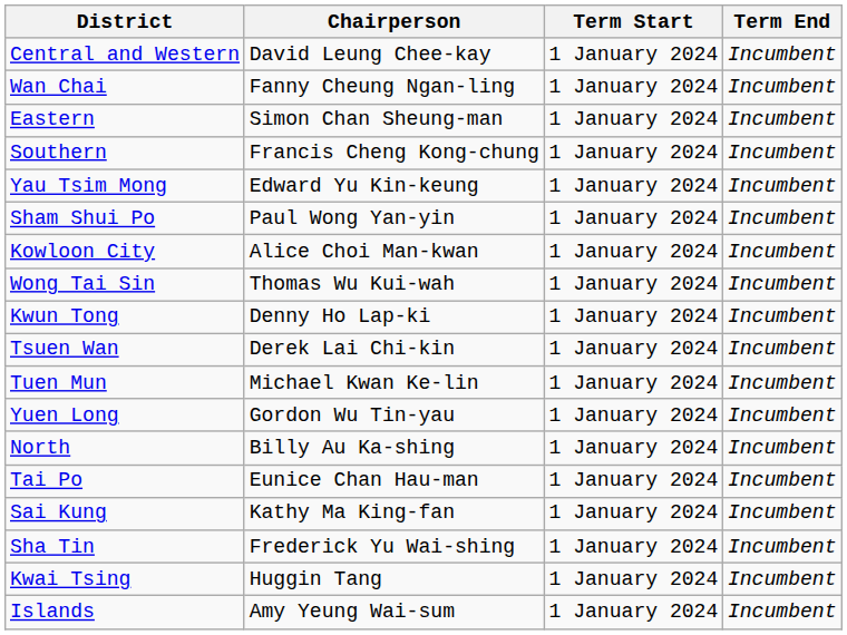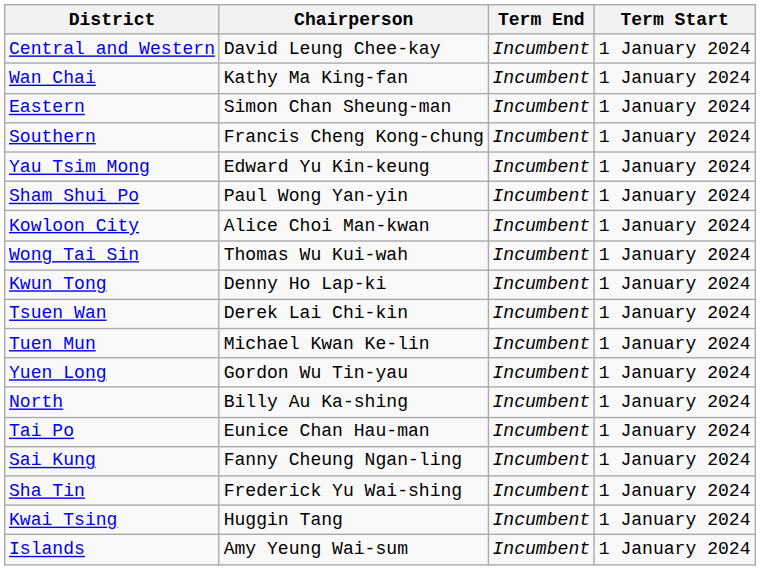columns swapped: Term Start <-> Term End
Wan Chai | Chairperson: Fanny Cheung Ngan-ling -> Kathy Ma King-fan
Sai Kung | Chairperson: Kathy Ma King-fan -> Fanny Cheung Ngan-ling
